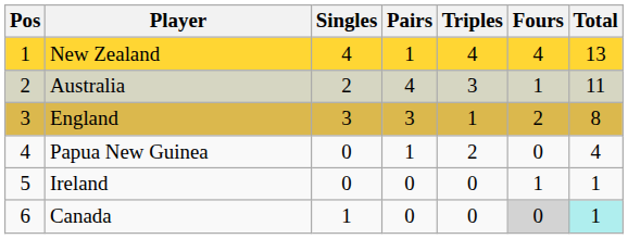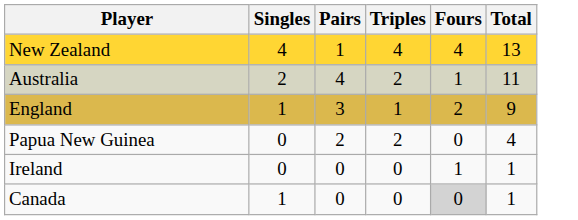- column: Pos | 1 | 2 | 3 | 4 | 5 | 6
Australia | Triples: 3 -> 2
England | Singles: 3 -> 1
England | Total: 8 -> 9
Papua New Guinea | Pairs: 1 -> 2
Canada | Total: paleturquoise background -> no background
